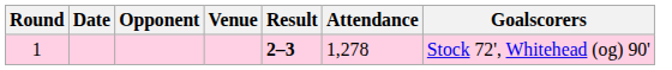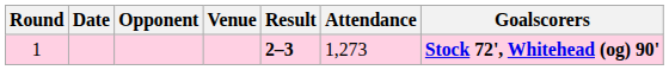1 | Attendance: 1,278 -> 1,273
1 | Goalscorers: normal -> bold
